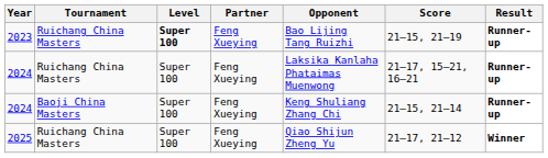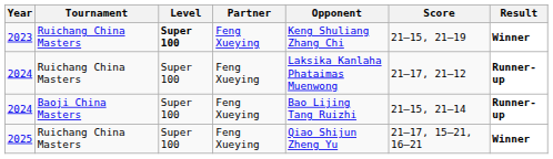2023 | Opponent: Bao Lijing Tang Ruizhi -> Keng Shuliang Zhang Chi
2023 | Result: Runner-up -> Winner
2024 / Ruichang China Masters | Score: 21–17, 15–21, 16–21 -> 21–17, 21–12
2024 / Baoji China Masters | Opponent: Keng Shuliang Zhang Chi -> Bao Lijing Tang Ruizhi
2025 | Score: 21–17, 21–12 -> 21–17, 15–21, 16–21
